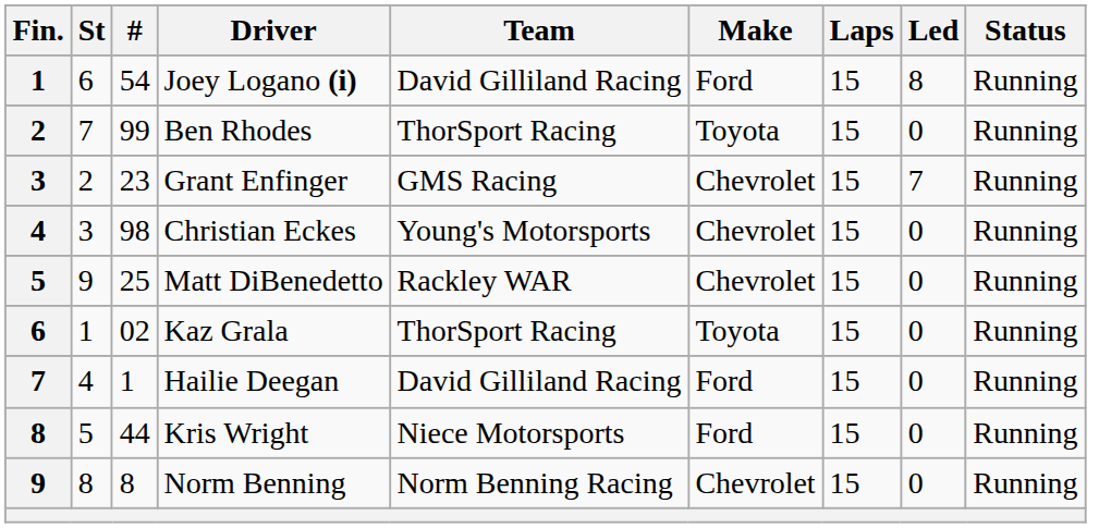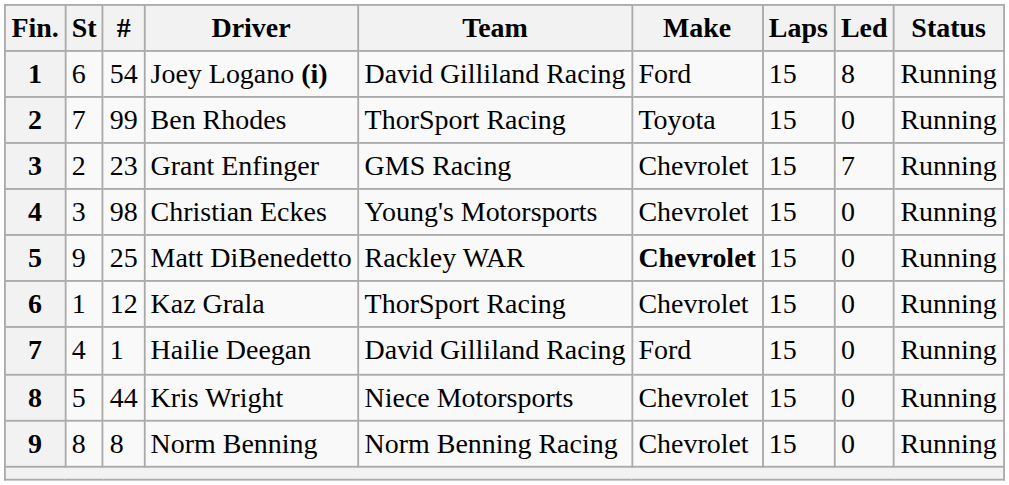Matt DiBenedetto | Make: normal -> bold
Kaz Grala | #: 02 -> 12
Kaz Grala | Make: Toyota -> Chevrolet
Kris Wright | Make: Ford -> Chevrolet
